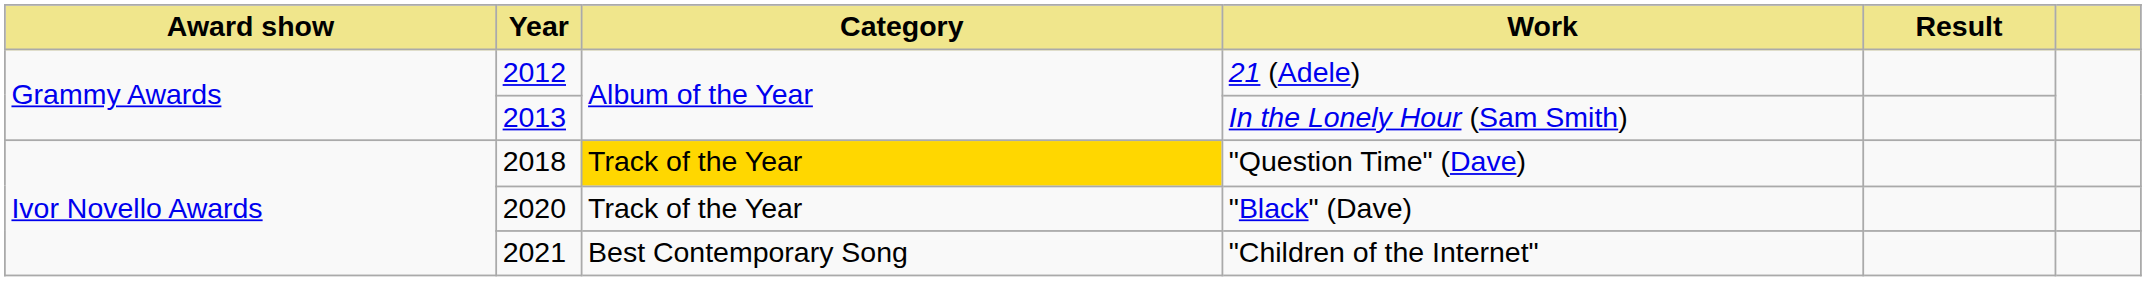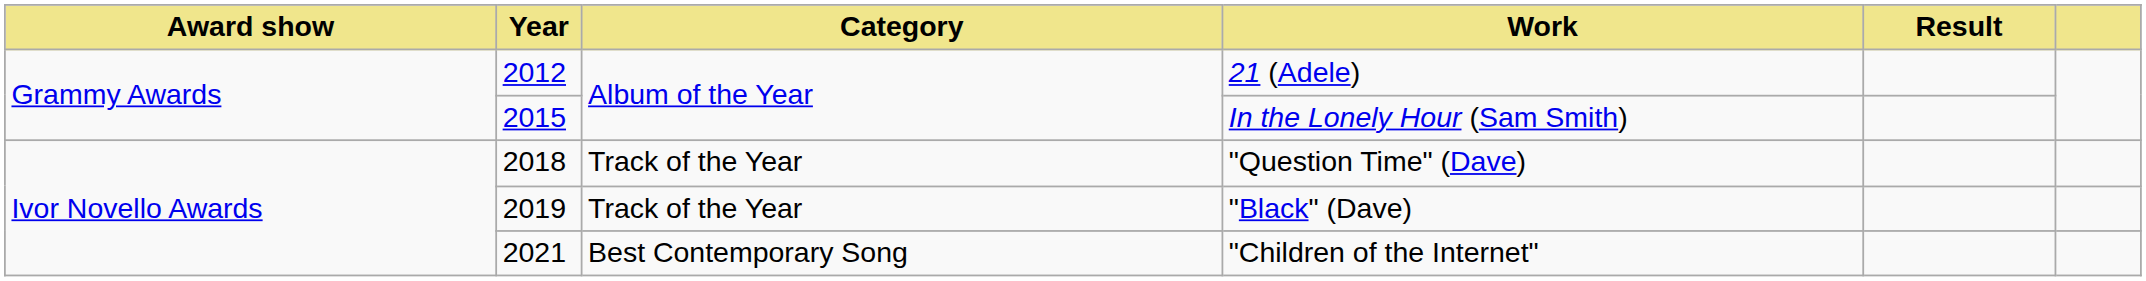In the Lonely Hour (Sam Smith) | Year: 2013 -> 2015
"Question Time" (Dave) | Category: gold background -> no background
"Black" (Dave) | Year: 2020 -> 2019
